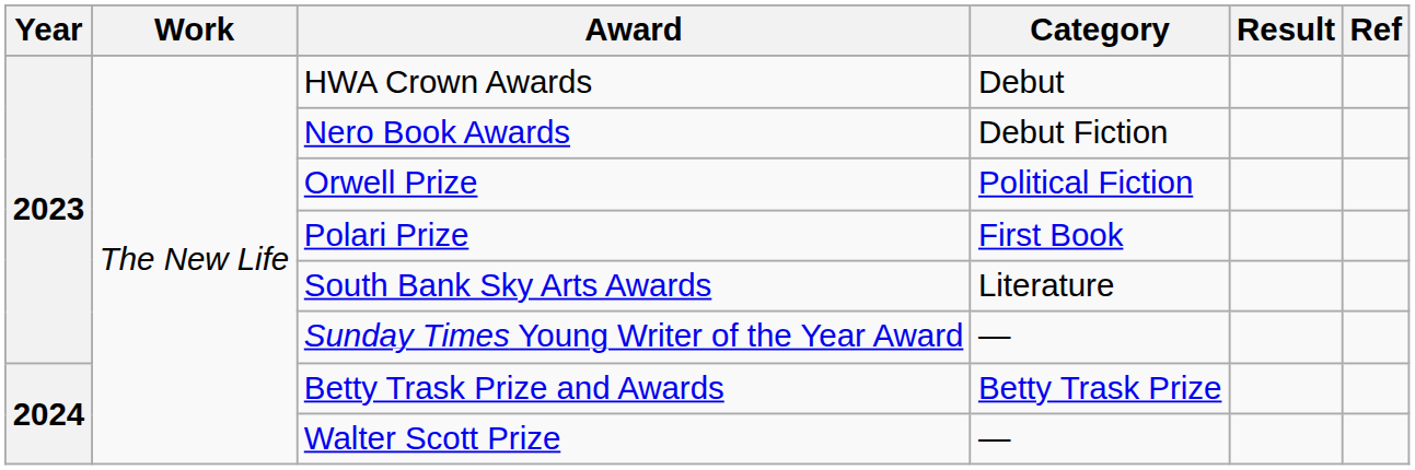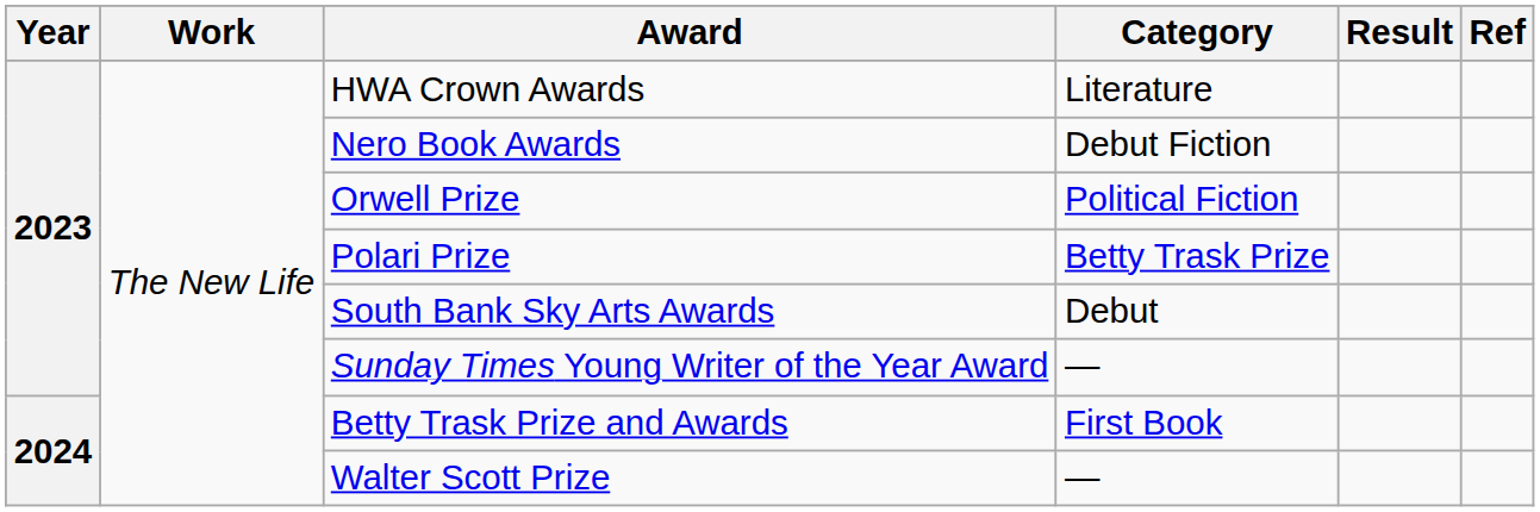HWA Crown Awards | Category: Debut -> Literature
Polari Prize | Category: First Book -> Betty Trask Prize
South Bank Sky Arts Awards | Category: Literature -> Debut
Betty Trask Prize and Awards | Category: Betty Trask Prize -> First Book
